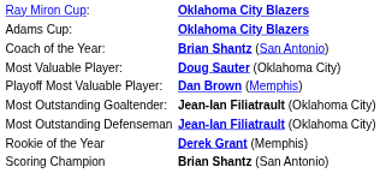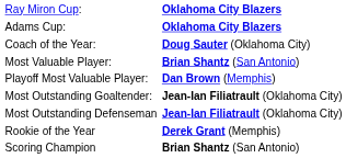Coach of the Year: | column 2: Brian Shantz (San Antonio) -> Doug Sauter (Oklahoma City)
Most Valuable Player: | column 2: Doug Sauter (Oklahoma City) -> Brian Shantz (San Antonio)
